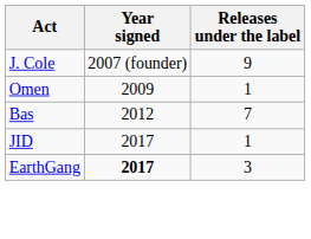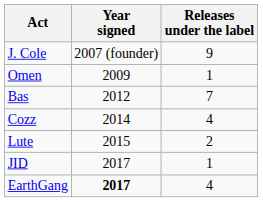+ row: Cozz | 2014 | 4
+ row: Lute | 2015 | 2
EarthGang | Releases under the label: 3 -> 4
